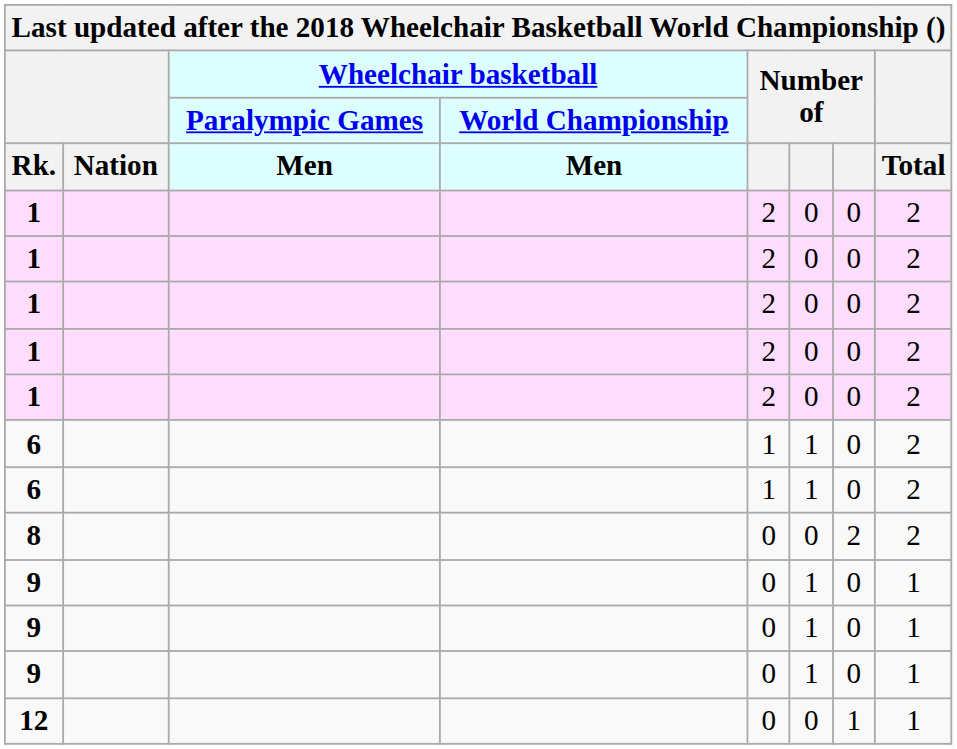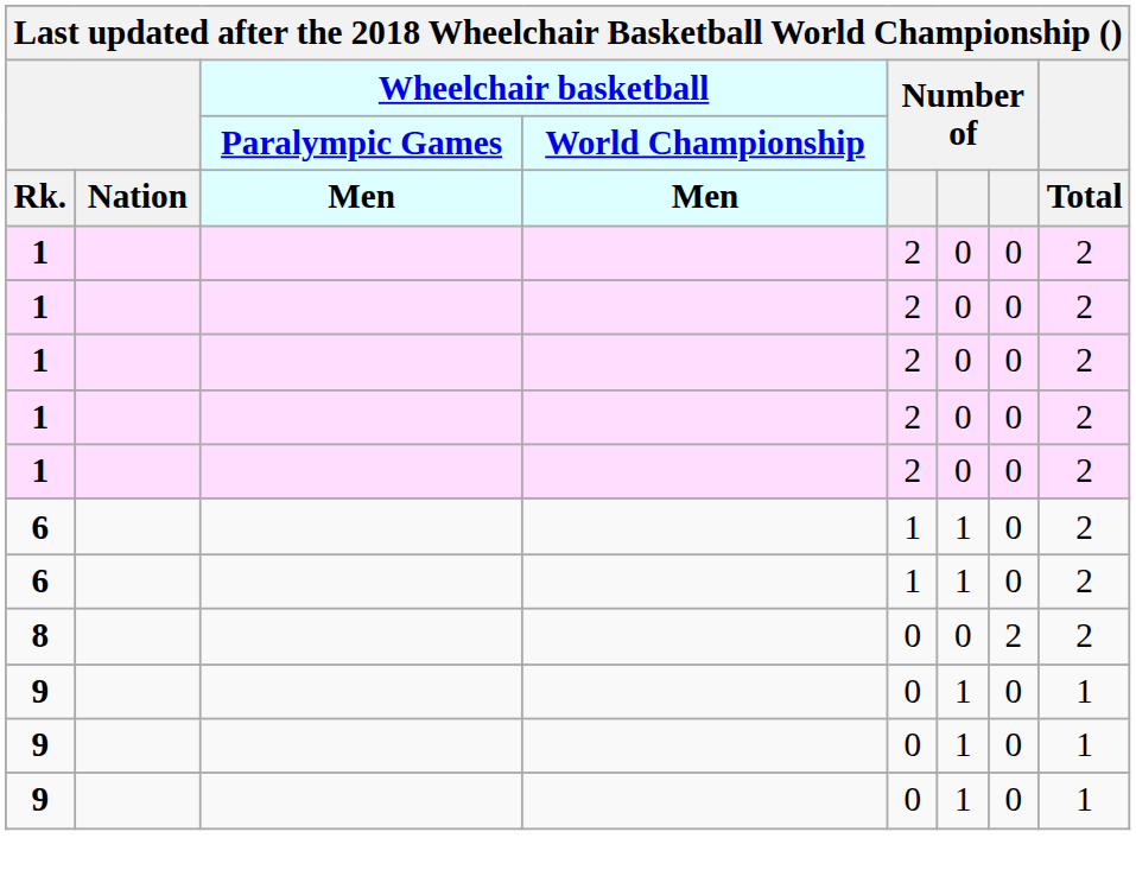- row: 12 | 0 | 0 | 1 | 1
